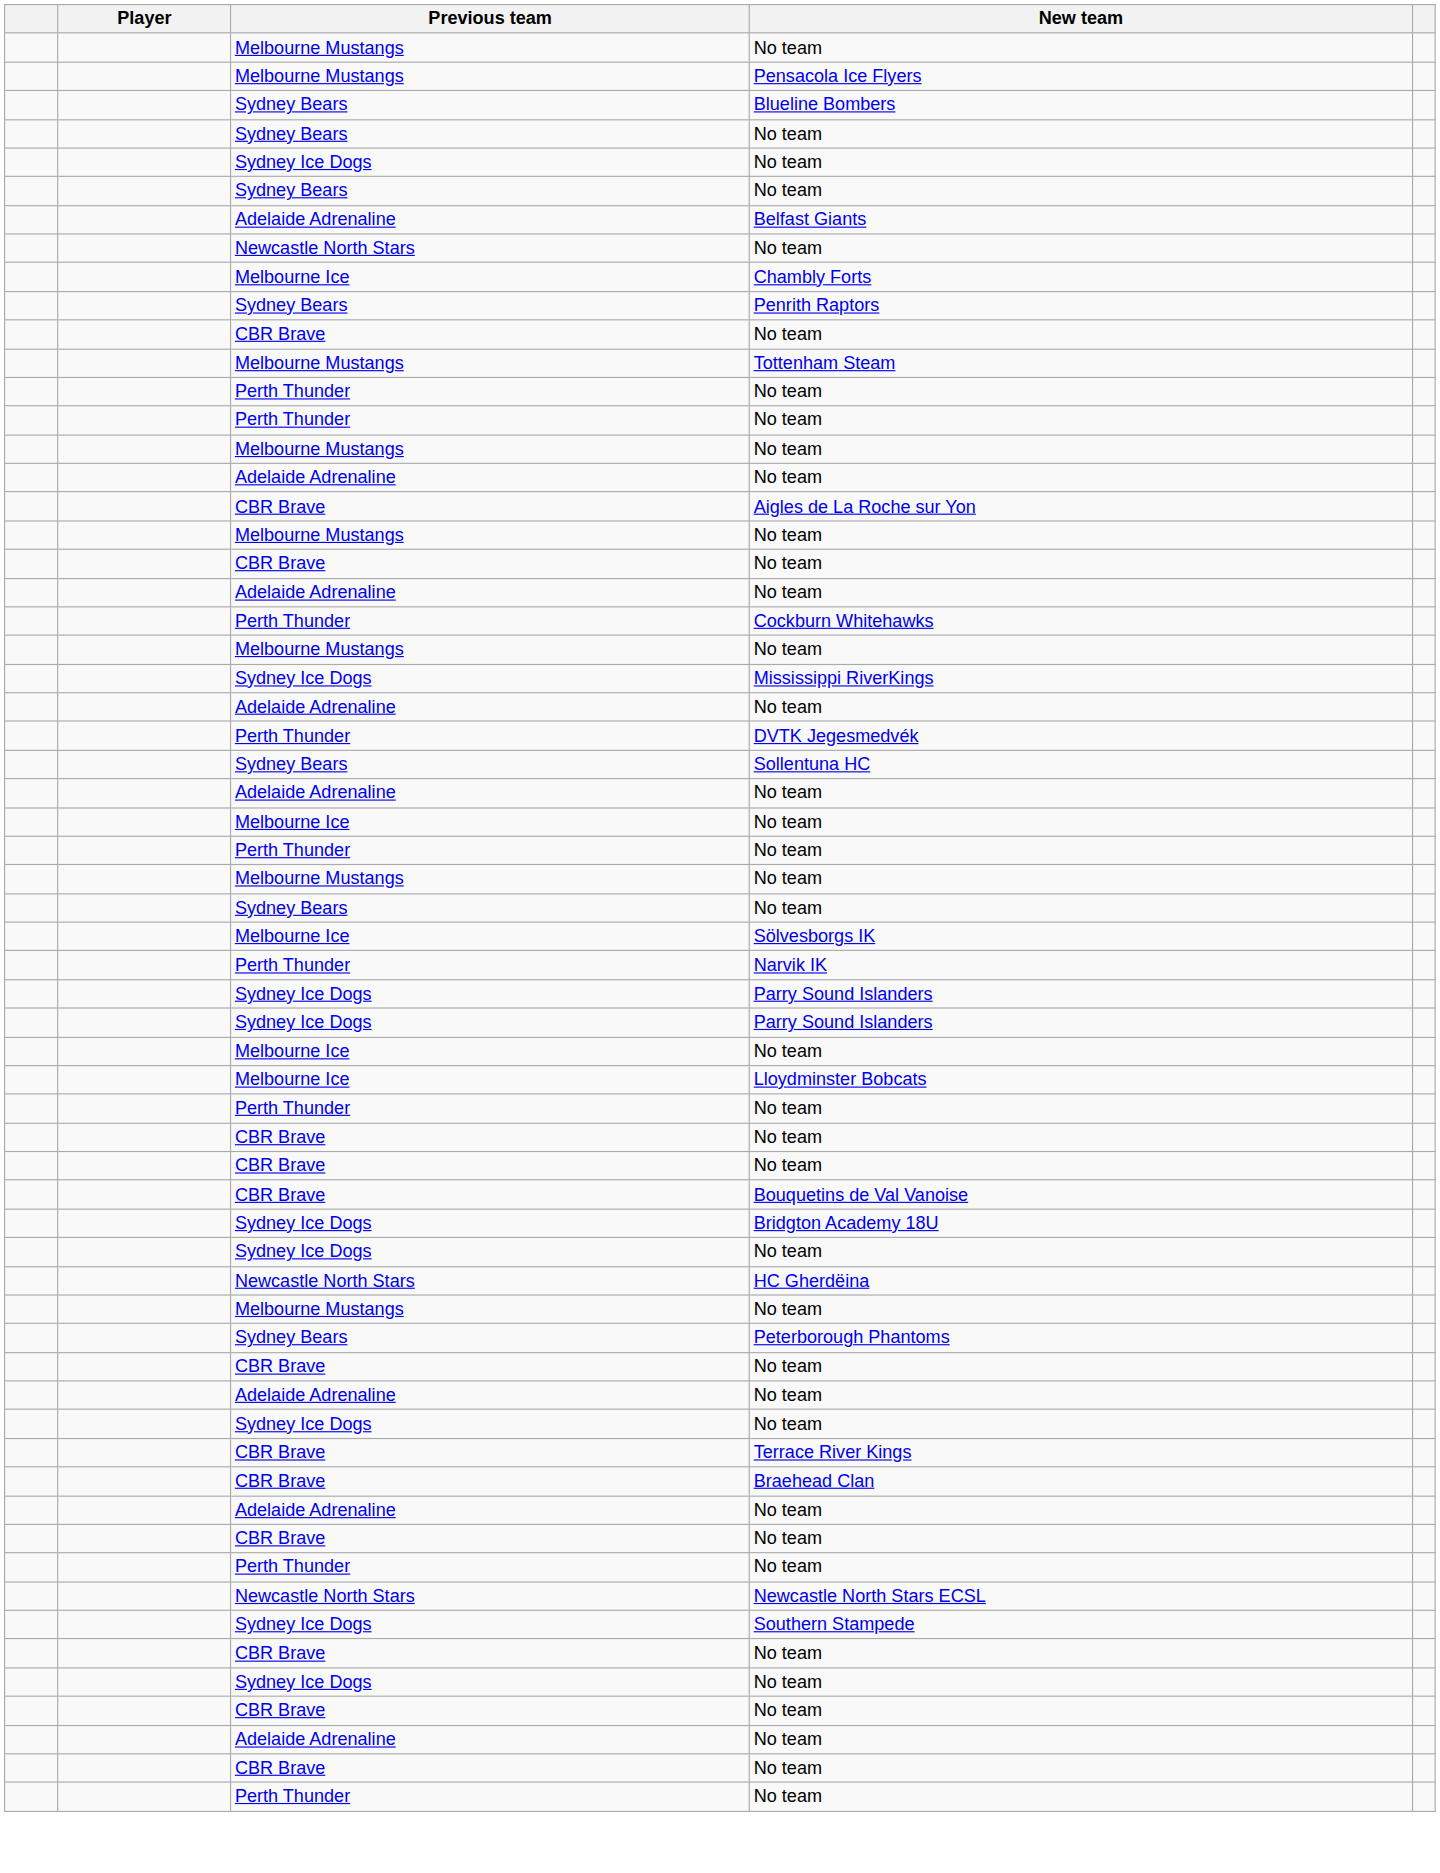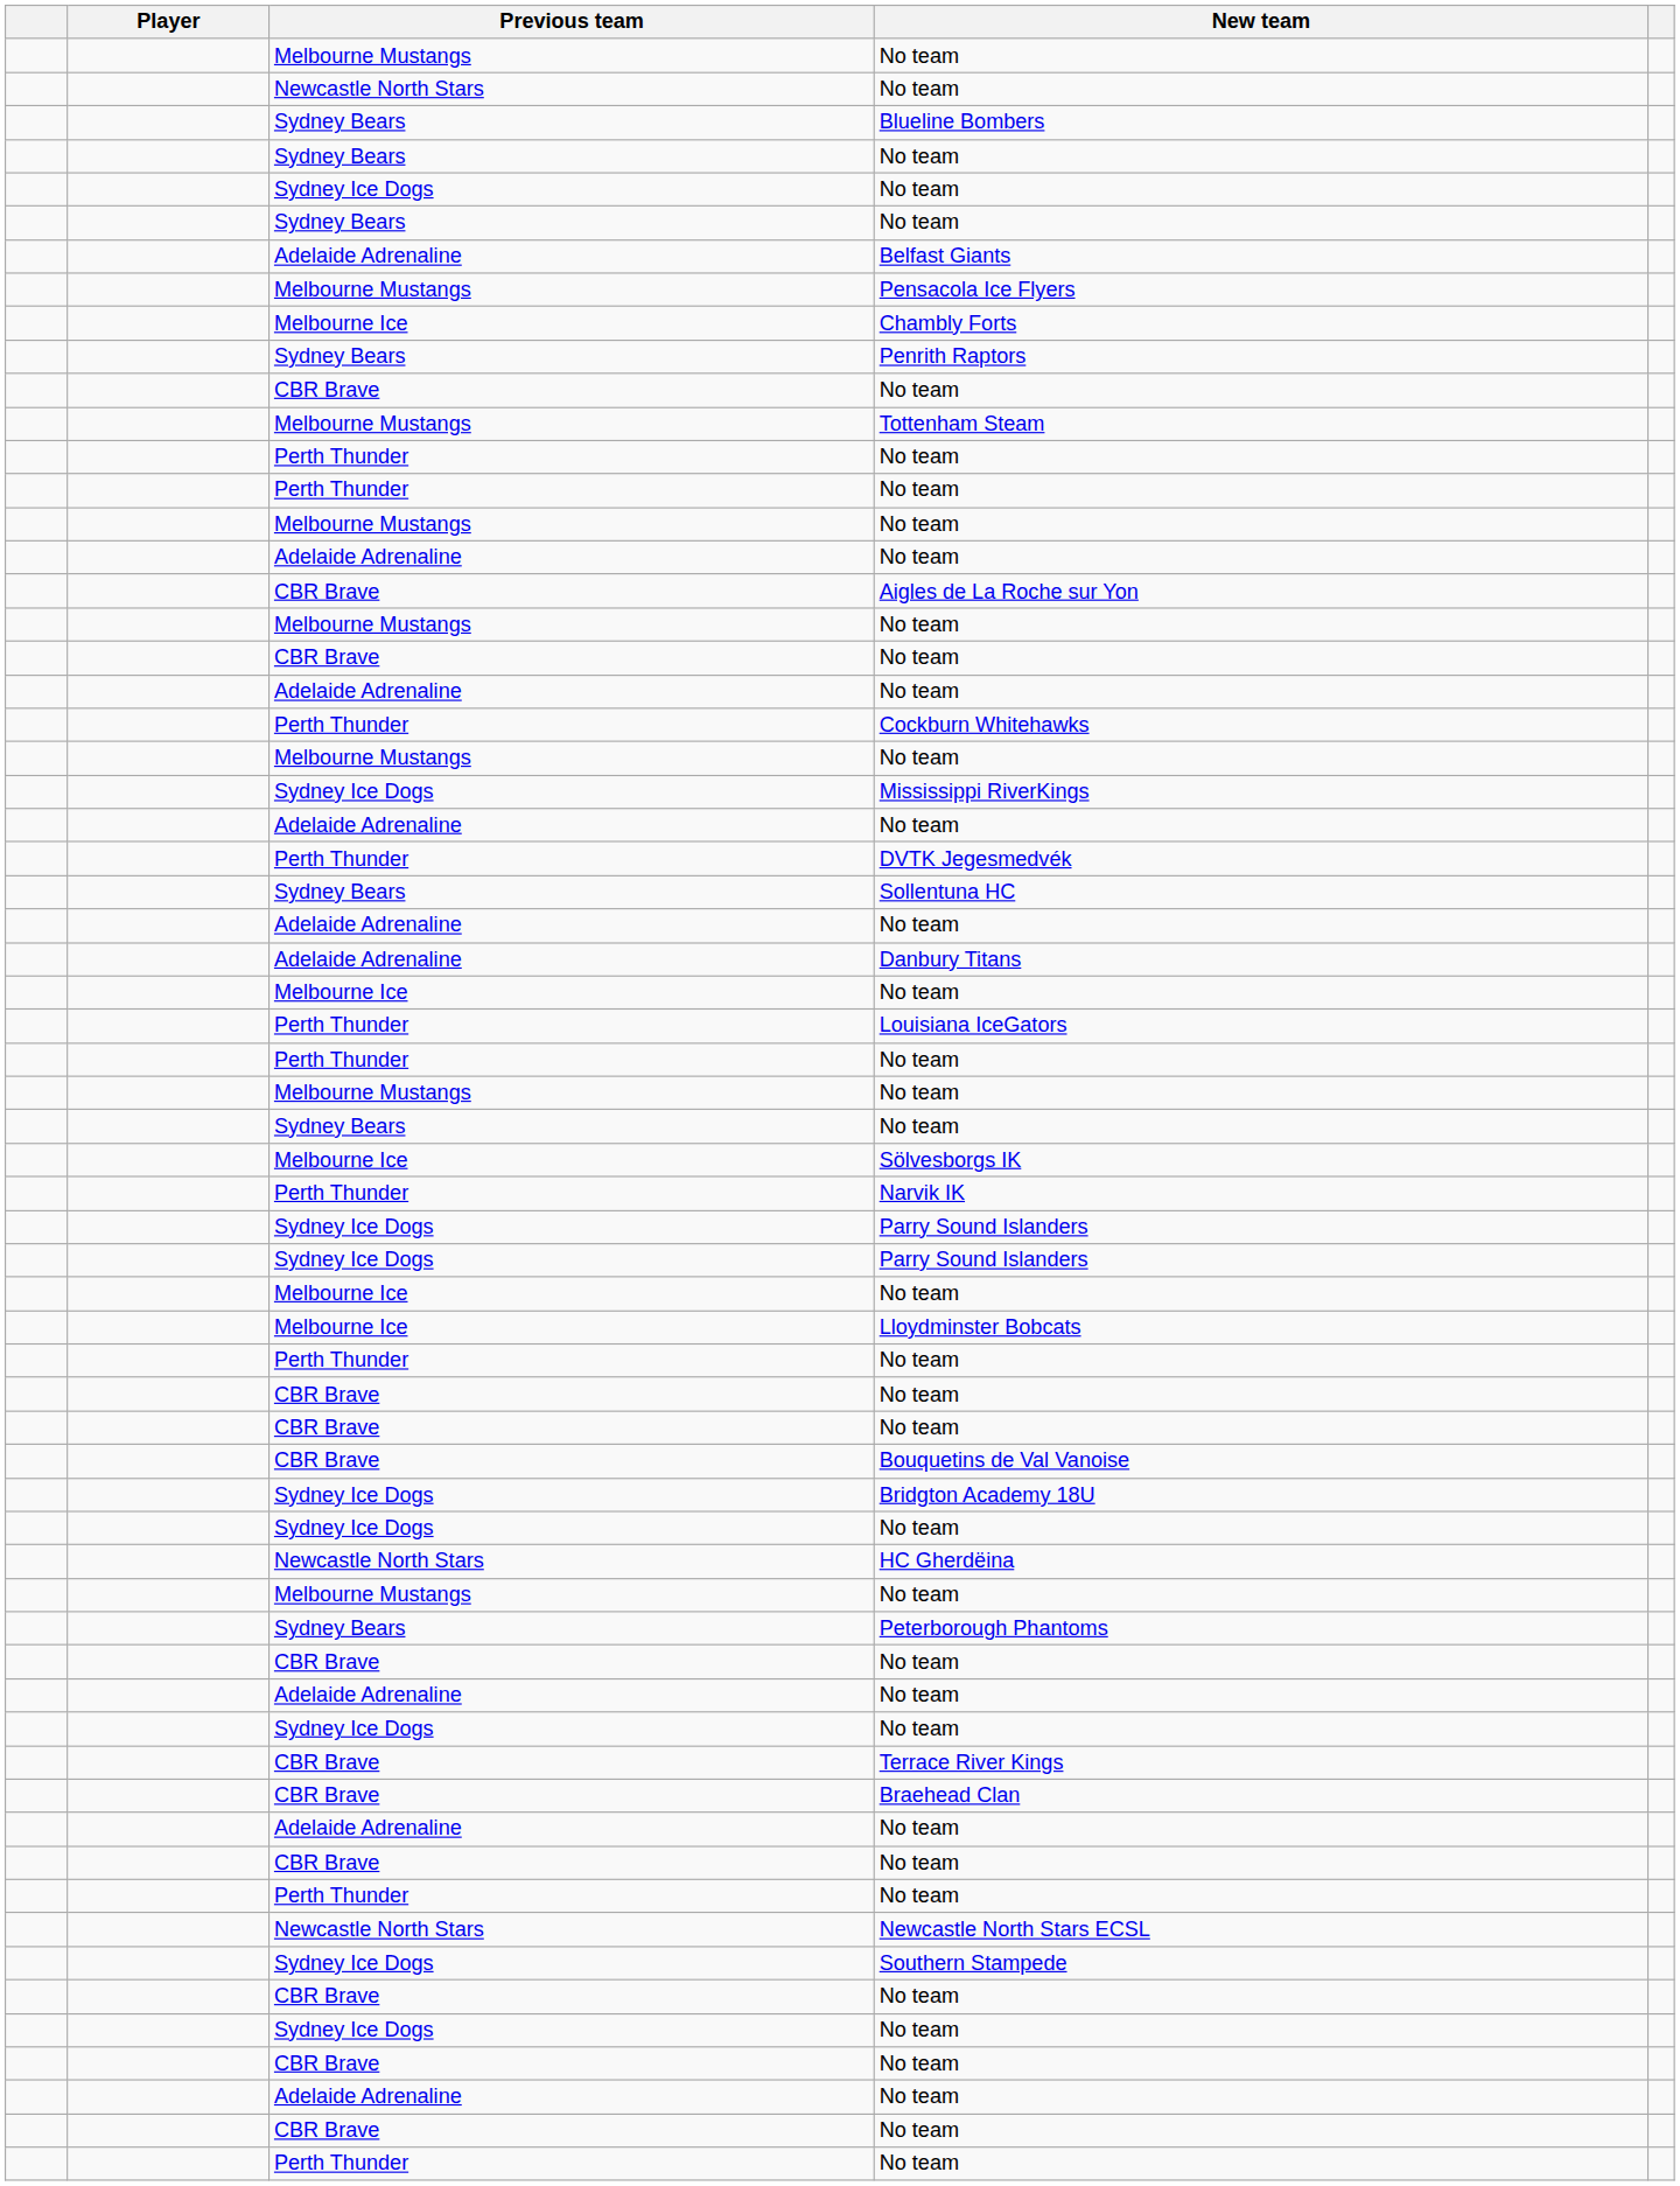rows swapped: Pensacola Ice Flyers <-> Newcastle North Stars / No team
+ row: Adelaide Adrenaline | Danbury Titans
+ row: Perth Thunder | Louisiana IceGators
